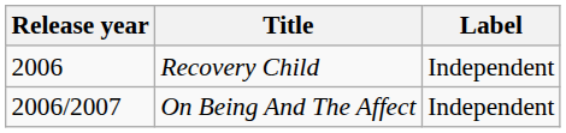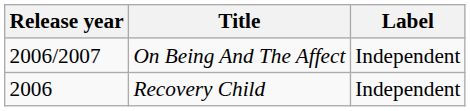rows swapped: Recovery Child <-> On Being And The Affect
